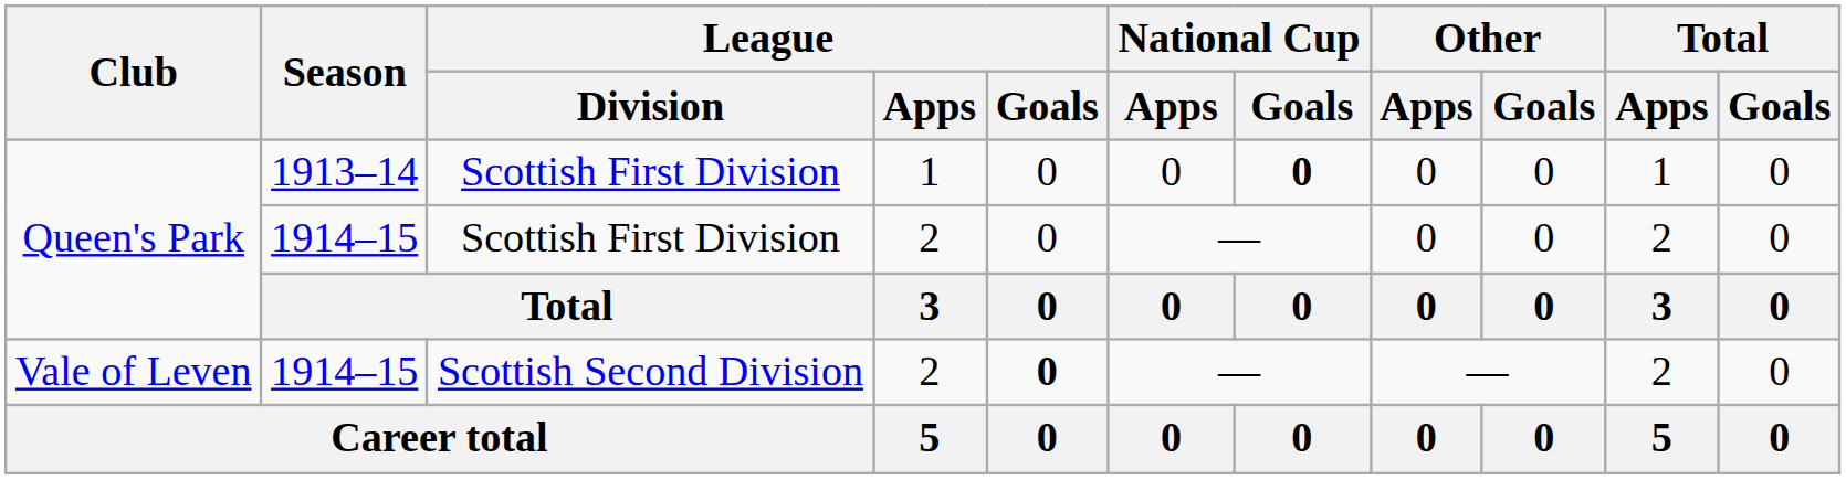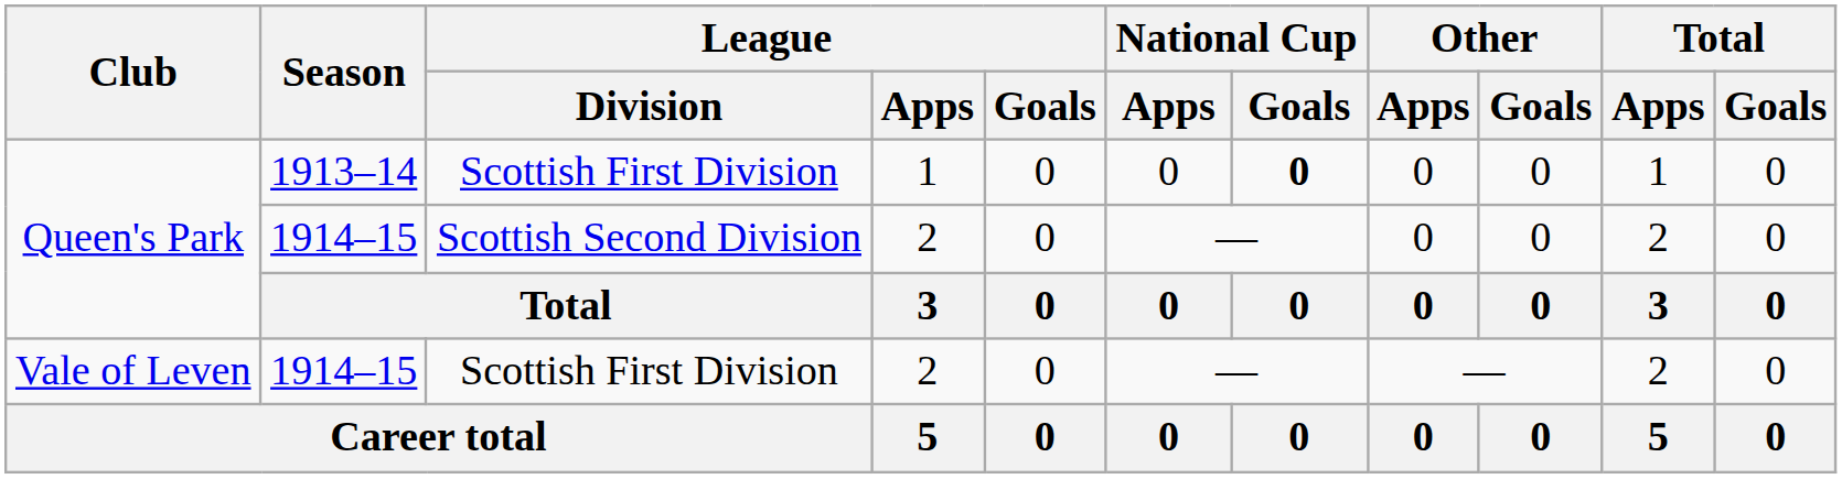Queen's Park / 1914–15 | League / Division: Scottish First Division -> Scottish Second Division
Vale of Leven | League / Division: Scottish Second Division -> Scottish First Division
Vale of Leven | League / Goals: bold -> normal
